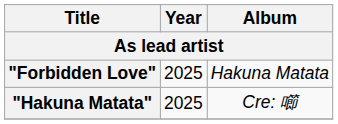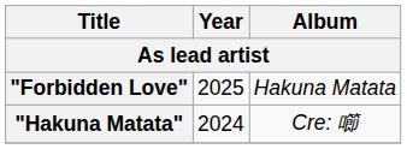"Hakuna Matata" | Year: 2025 -> 2024
